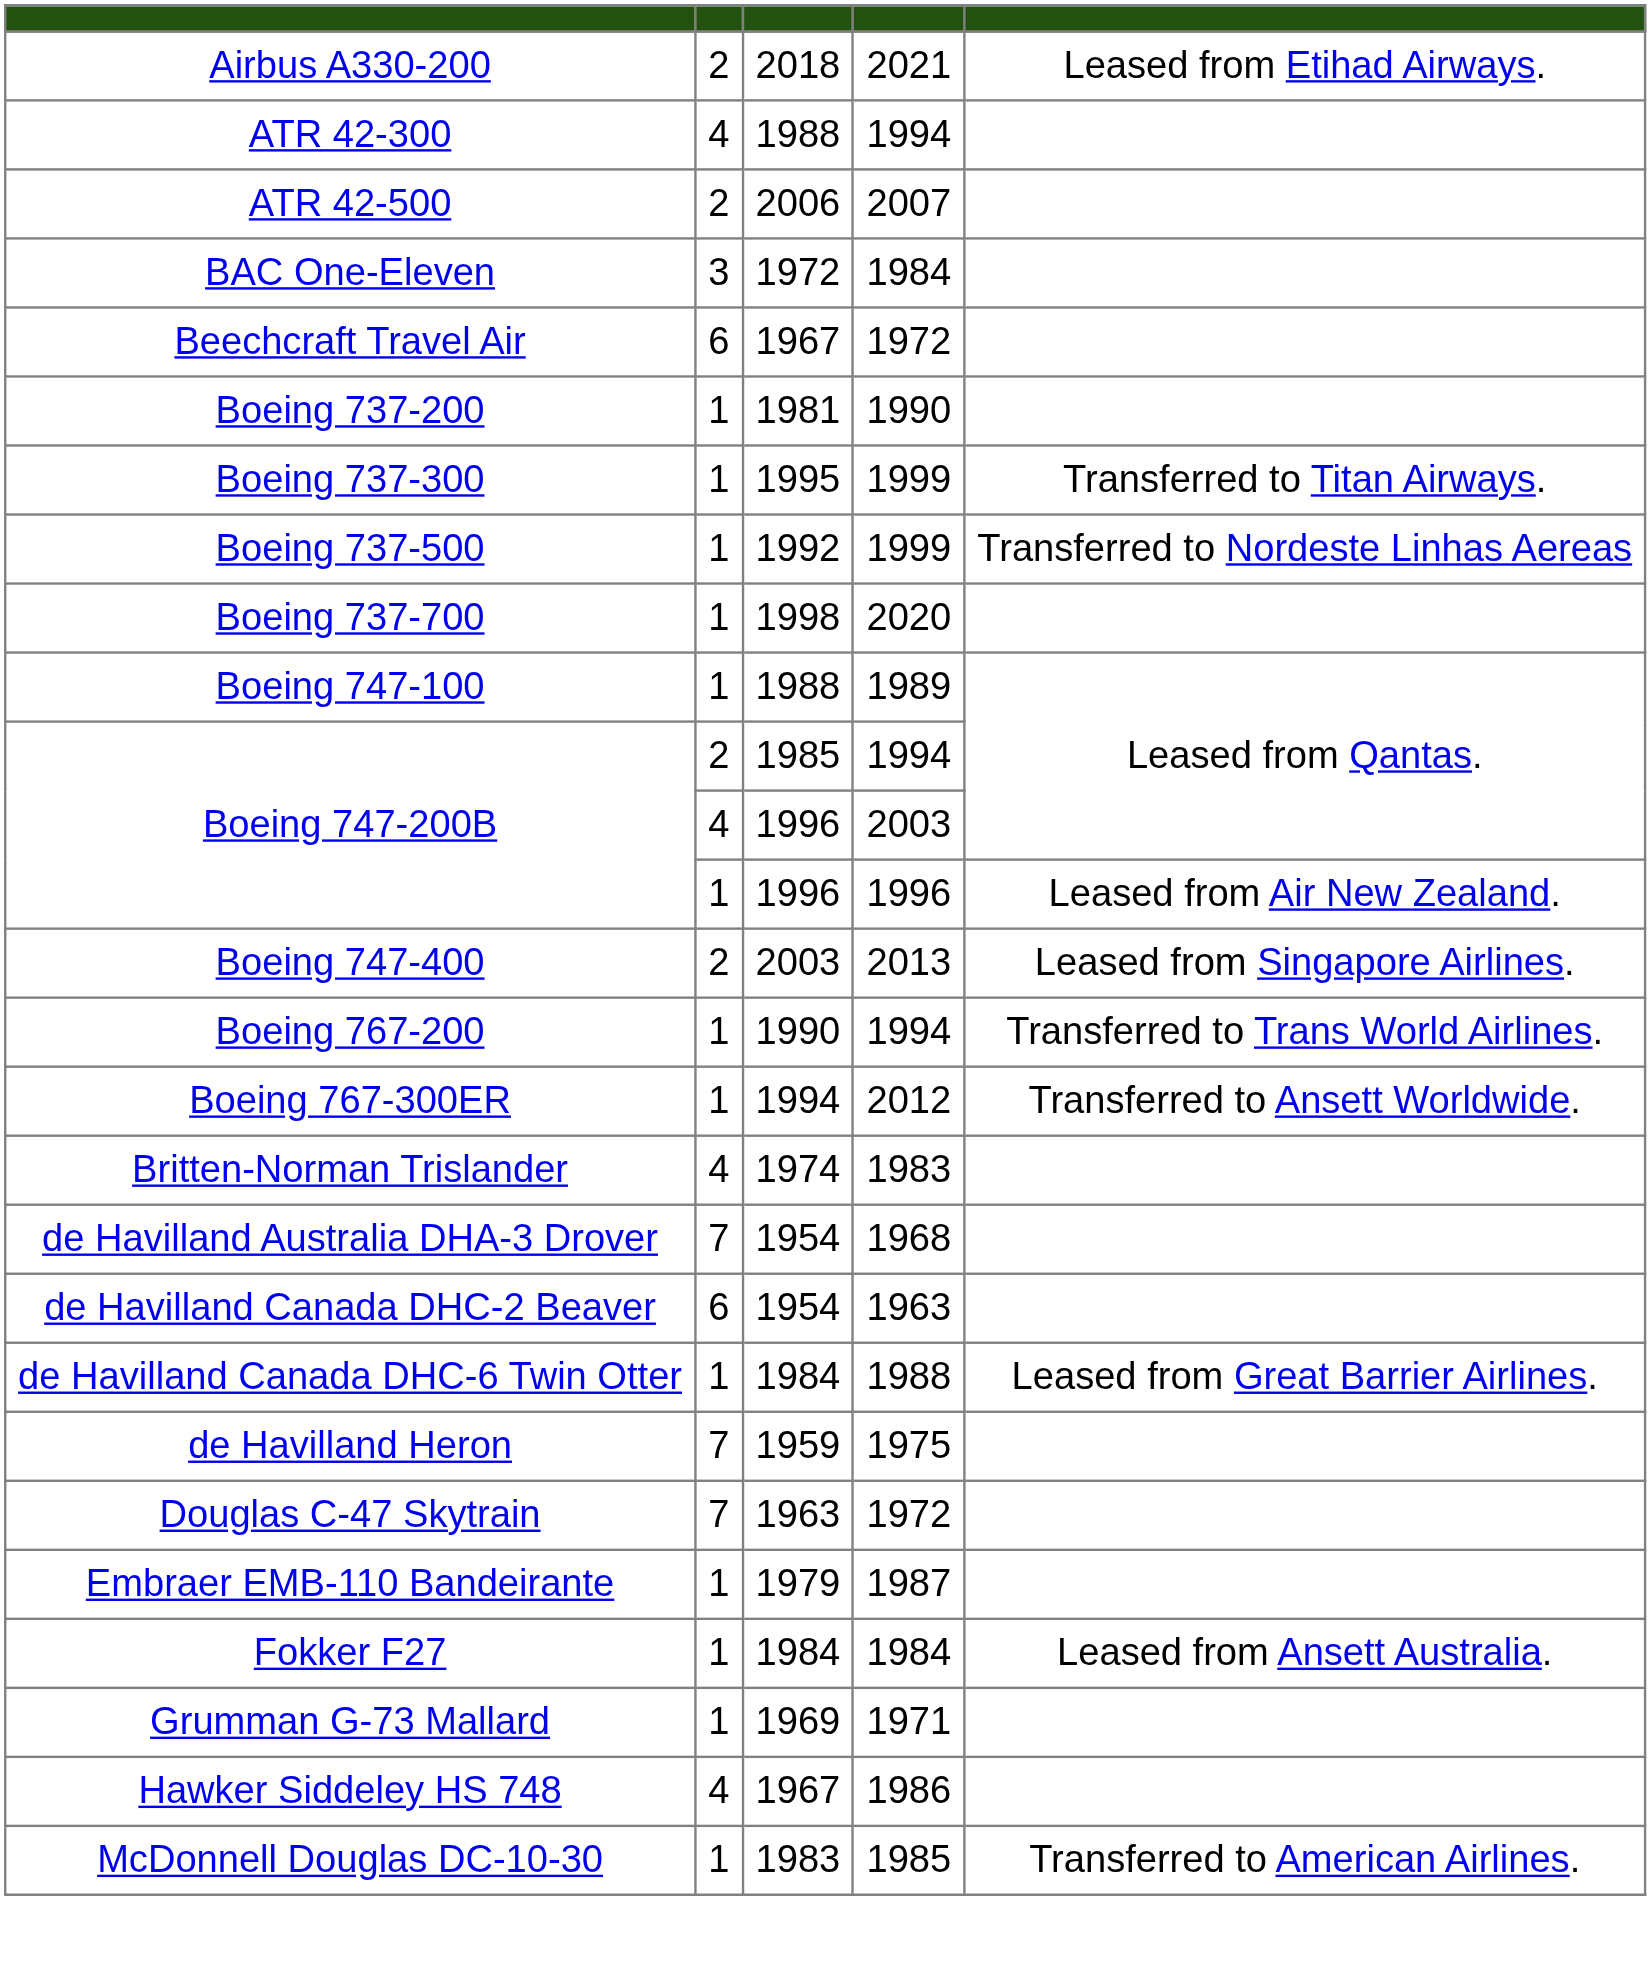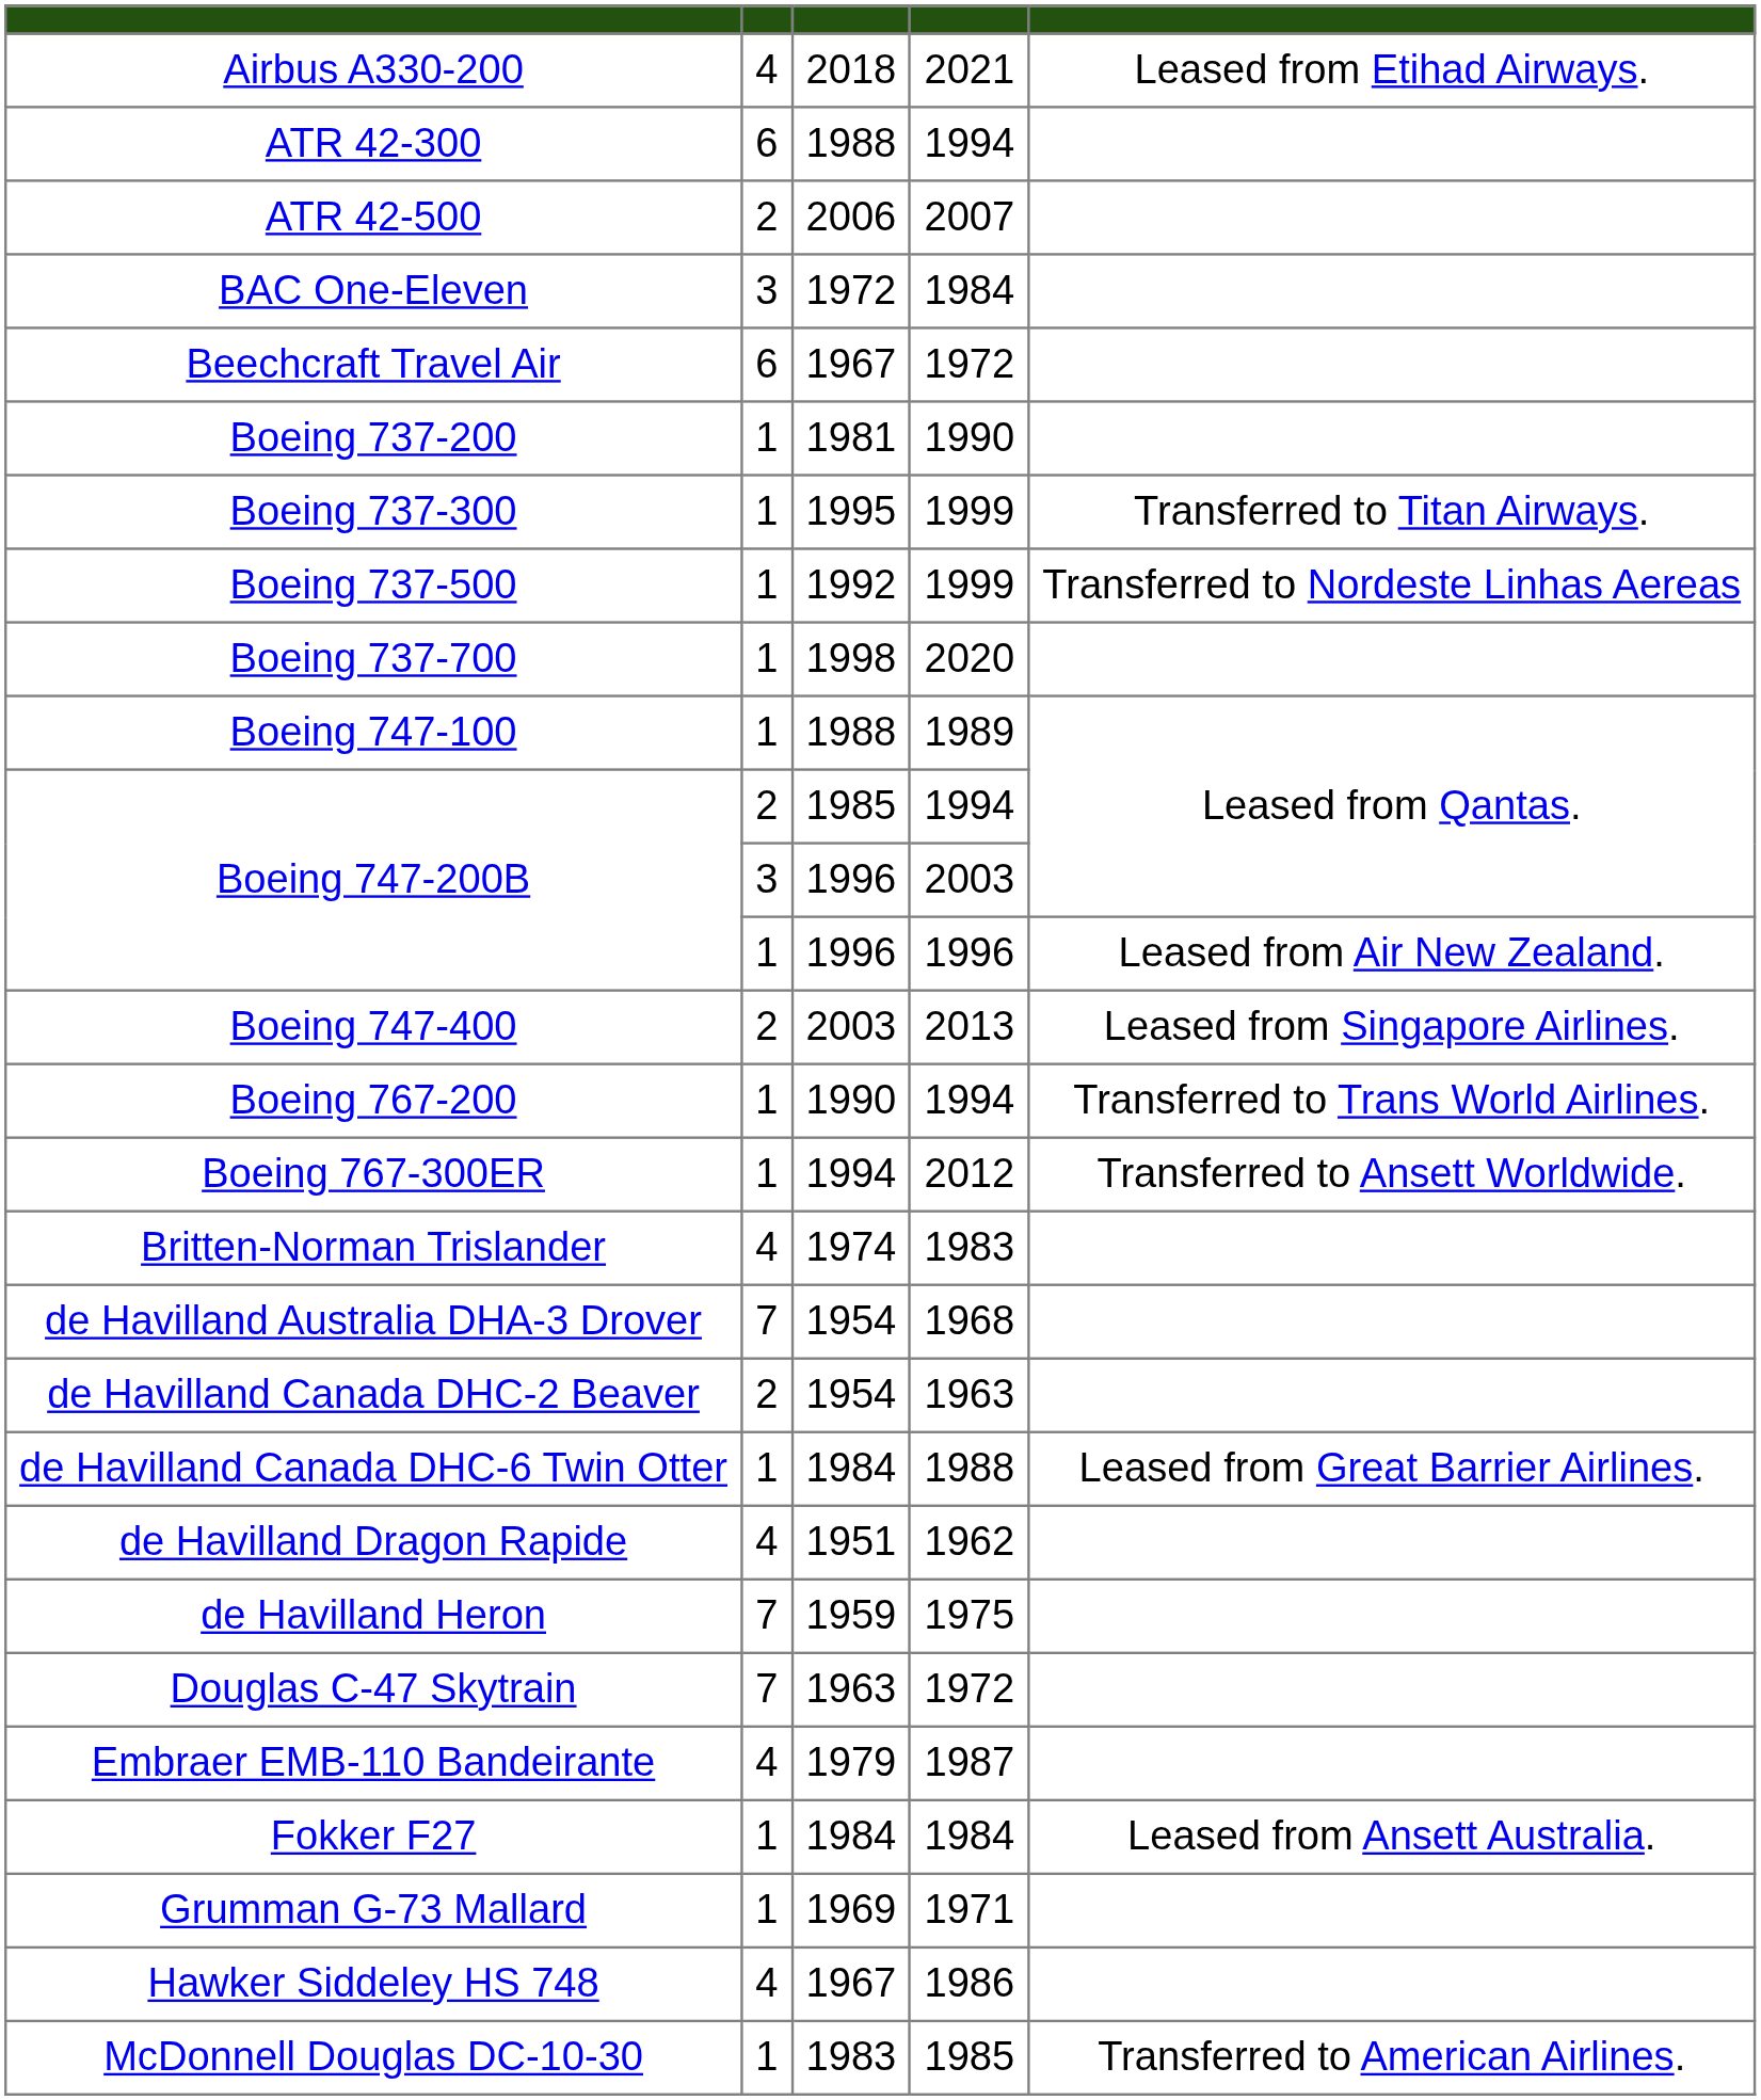Airbus A330-200 | column 2: 2 -> 4
ATR 42-300 | column 2: 4 -> 6
Boeing 747-200B / 2003 | column 2: 4 -> 3
de Havilland Canada DHC-2 Beaver | column 2: 6 -> 2
+ row: de Havilland Dragon Rapide | 4 | 1951 | 1962
Embraer EMB-110 Bandeirante | column 2: 1 -> 4
